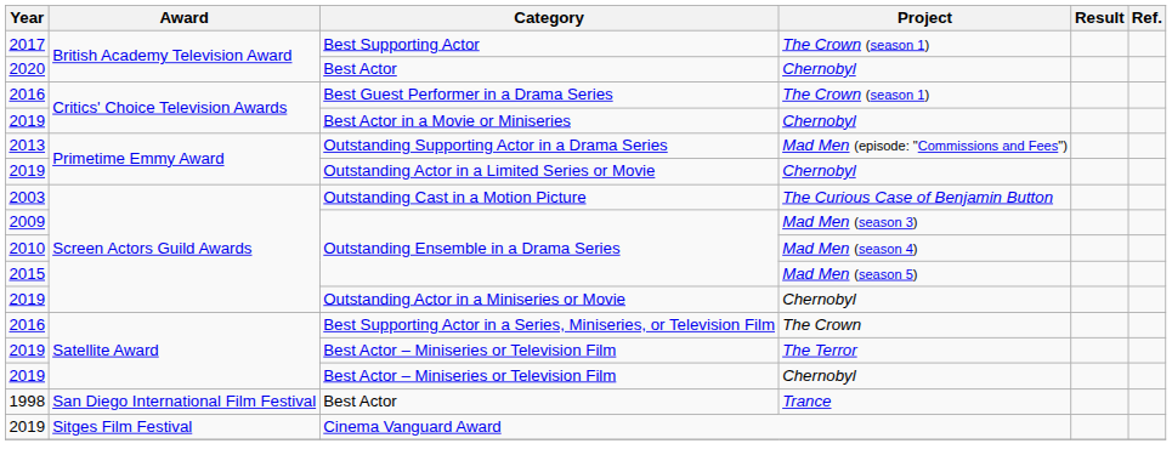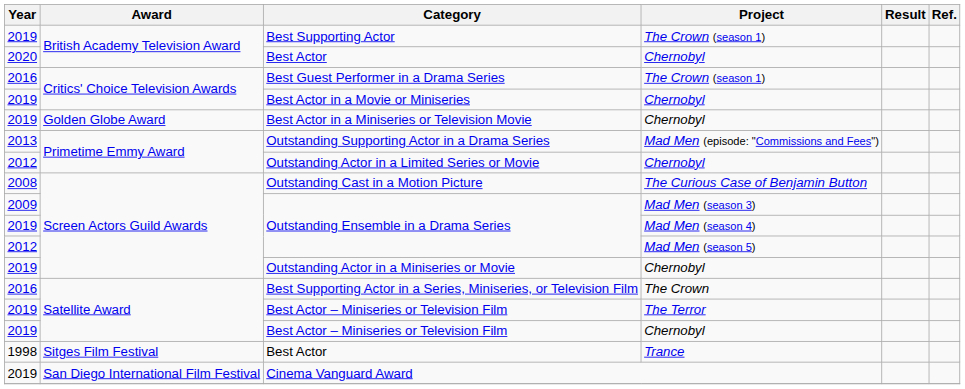Best Supporting Actor | Year: 2017 -> 2019
+ row: 2019 | Golden Globe Award | Best Actor in a Miniseries or Television Movie | Chernobyl
Outstanding Actor in a Limited Series or Movie | Year: 2019 -> 2012
Outstanding Cast in a Motion Picture | Year: 2003 -> 2008
Outstanding Ensemble in a Drama Series / Mad Men (season 4) | Year: 2010 -> 2019
Outstanding Ensemble in a Drama Series / Mad Men (season 5) | Year: 2015 -> 2012
Best Actor / Trance | Award: San Diego International Film Festival -> Sitges Film Festival
Cinema Vanguard Award | Award: Sitges Film Festival -> San Diego International Film Festival
